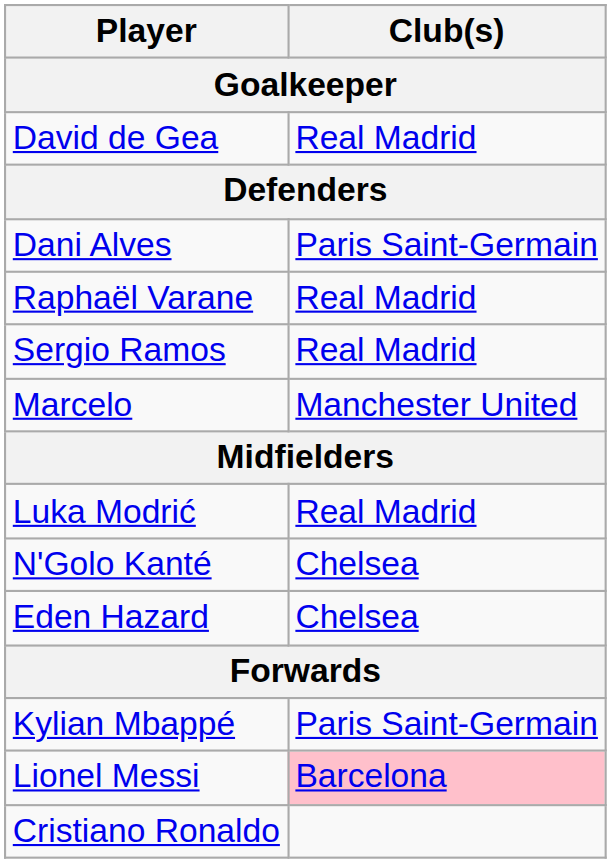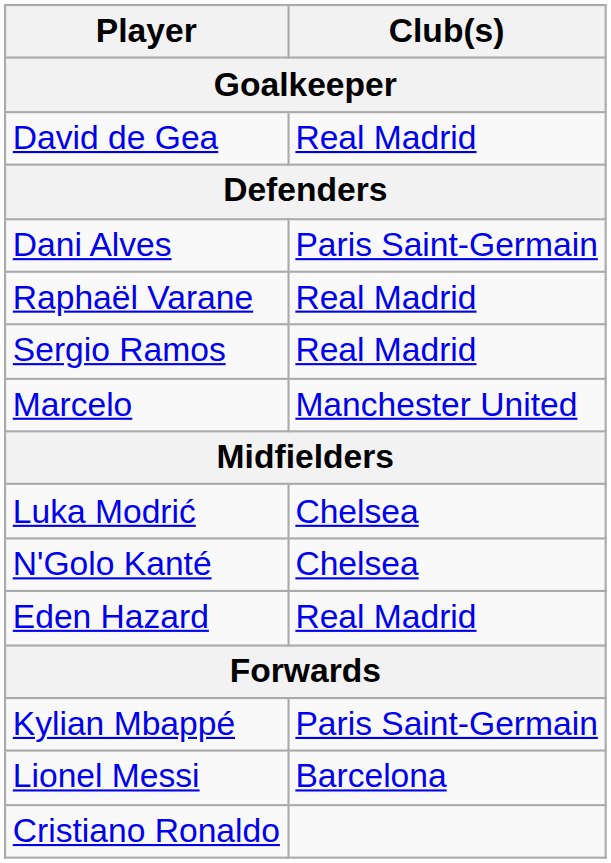Luka Modrić | Club(s): Real Madrid -> Chelsea
Eden Hazard | Club(s): Chelsea -> Real Madrid
Lionel Messi | Club(s): pink background -> no background
